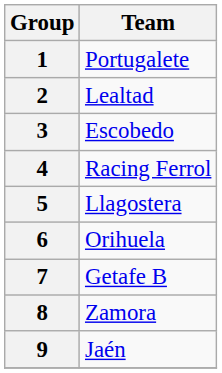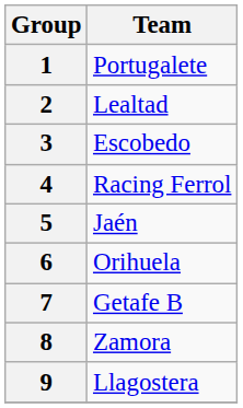5 | Team: Llagostera -> Jaén
9 | Team: Jaén -> Llagostera
